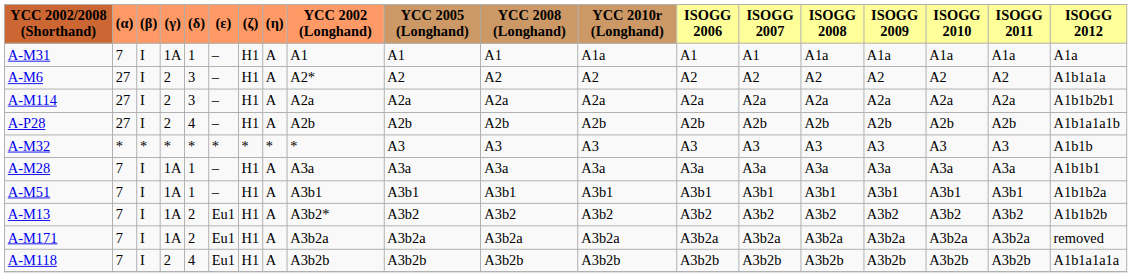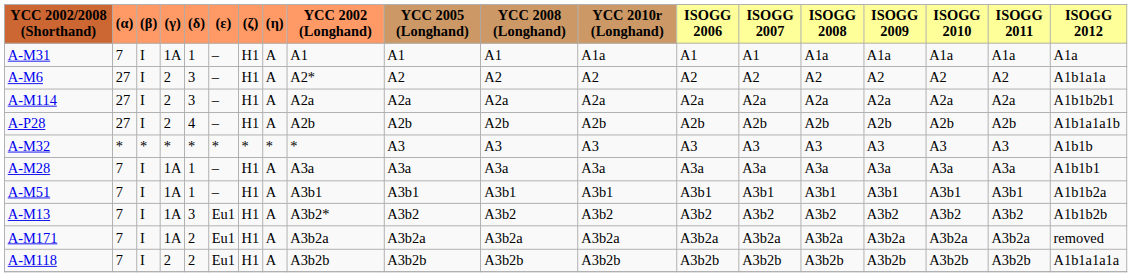A-M13 | (δ): 2 -> 3
A-M118 | (δ): 4 -> 2
